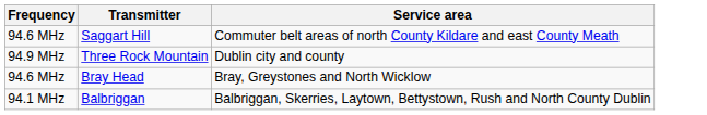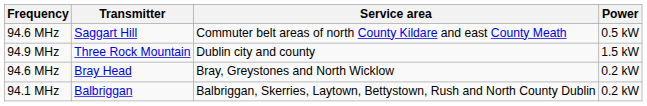+ column: Power | 0.5 kW | 1.5 kW | 0.2 kW | 0.2 kW
